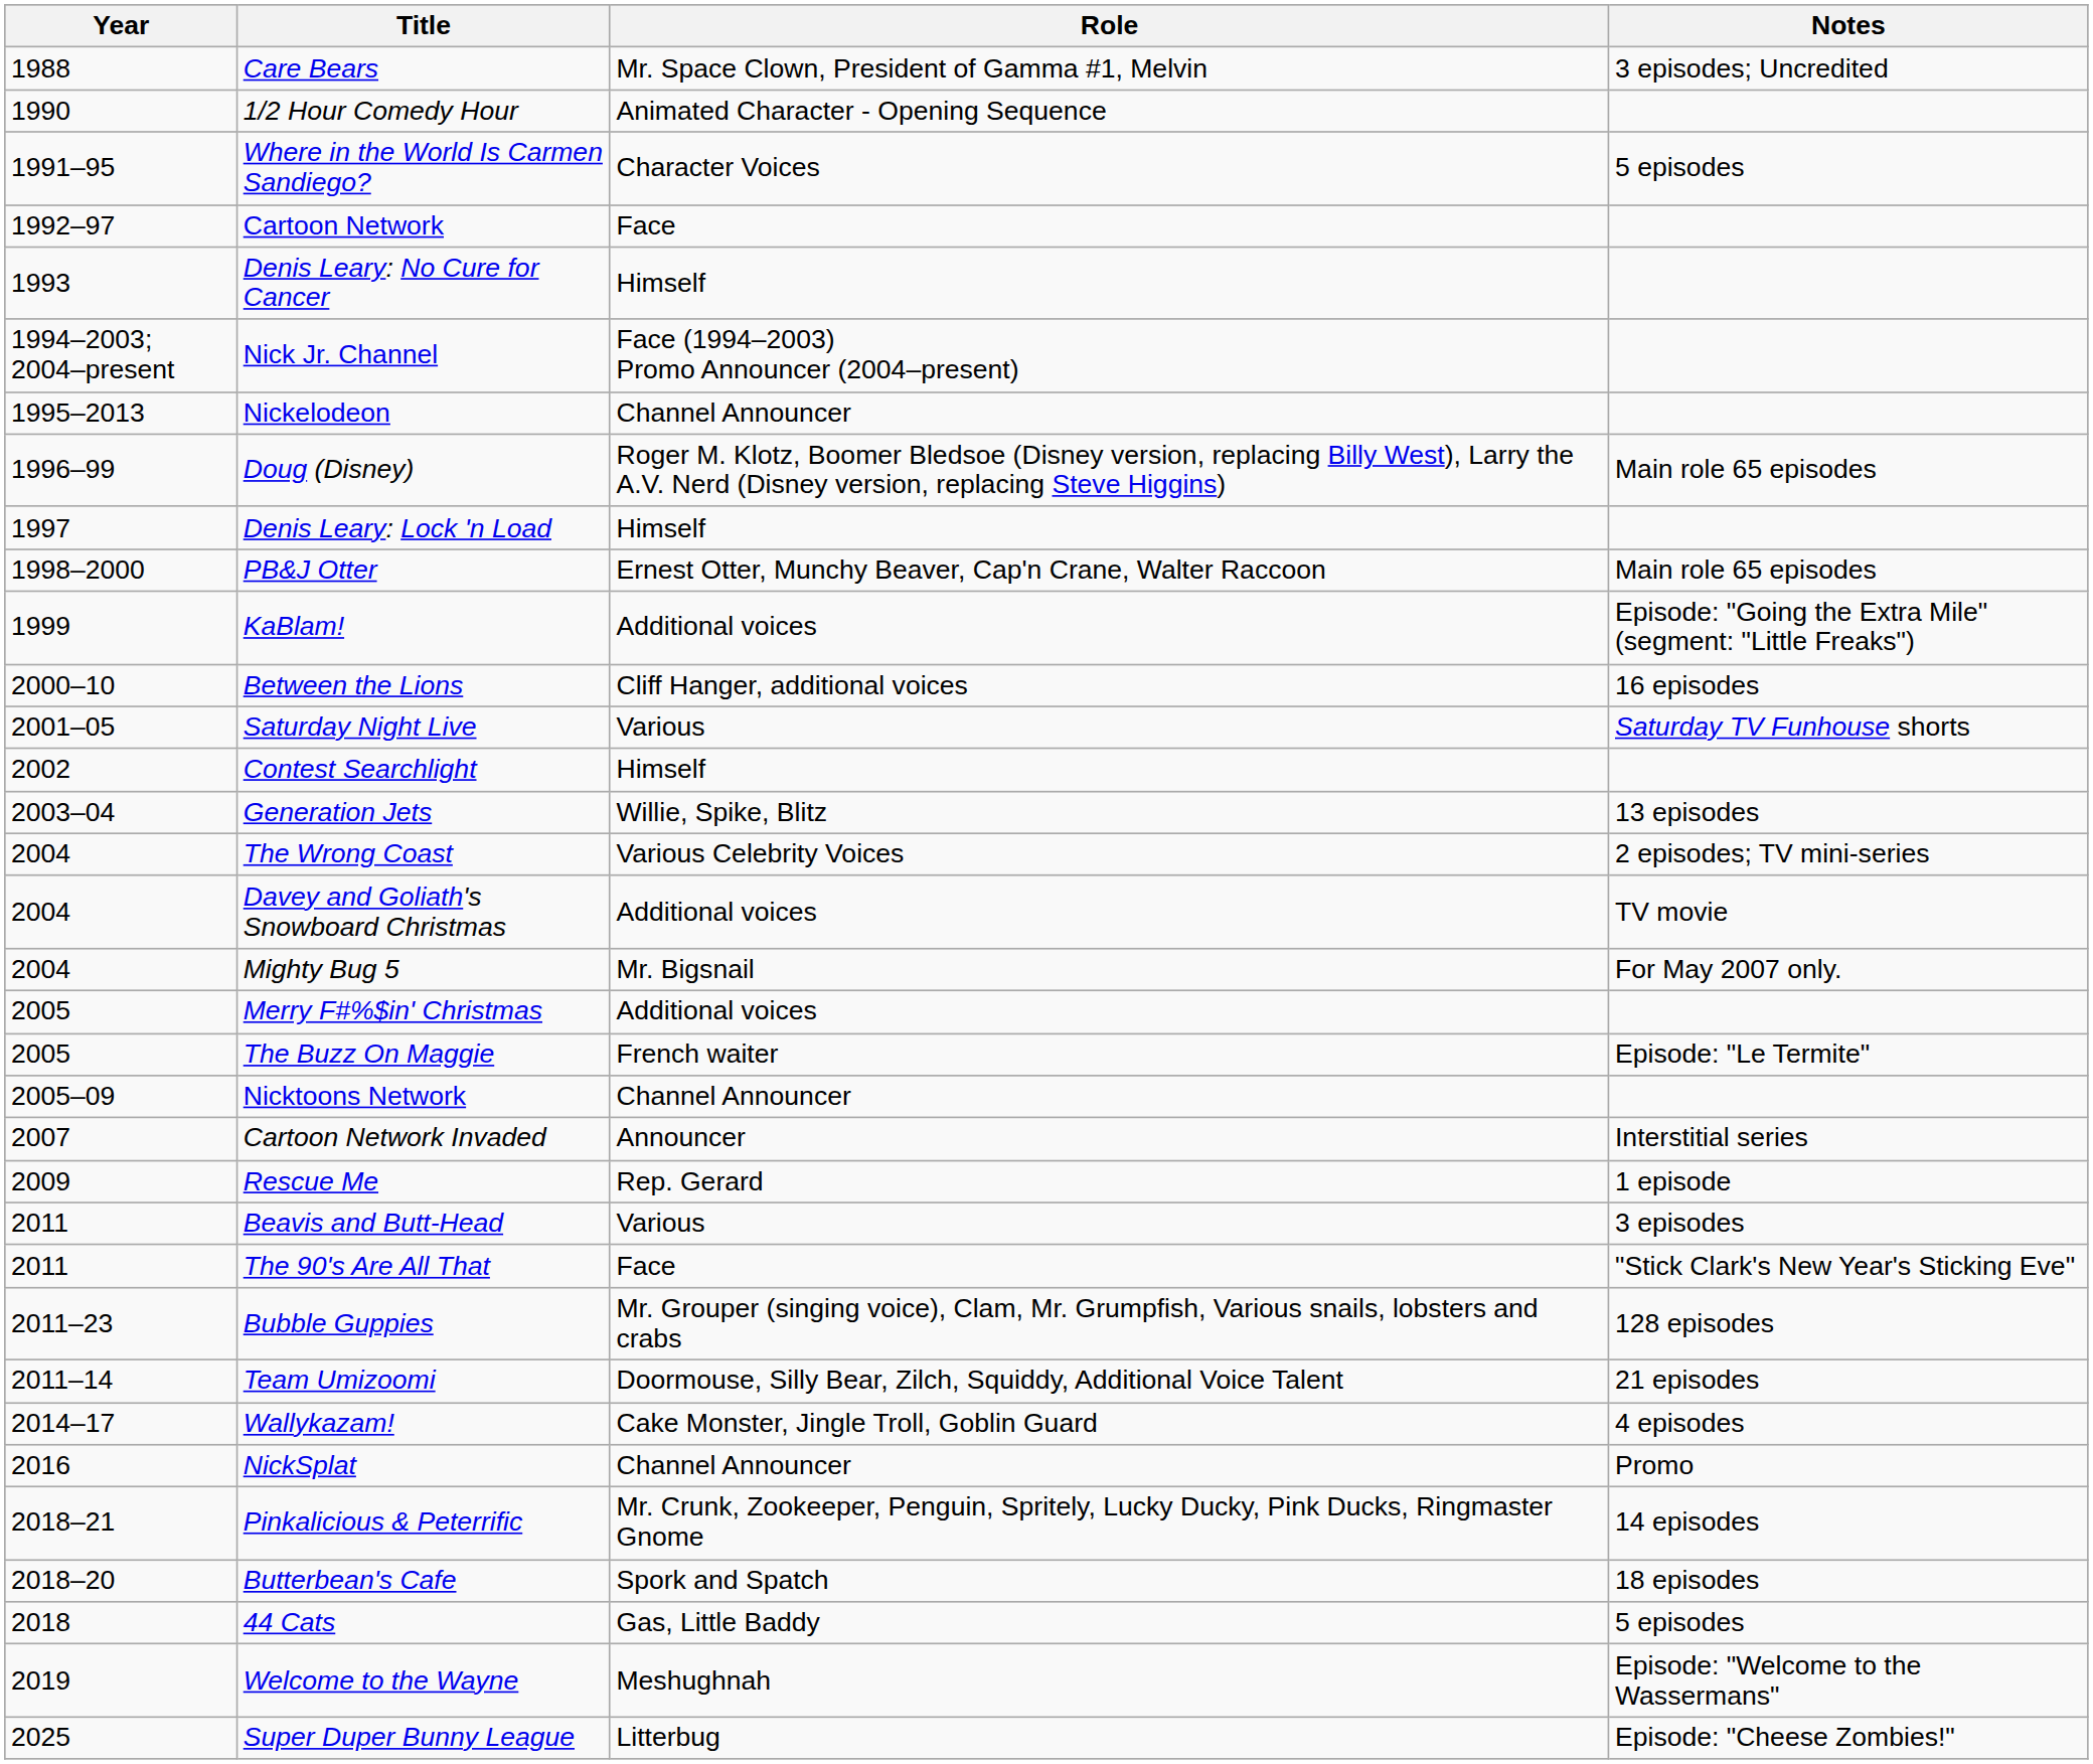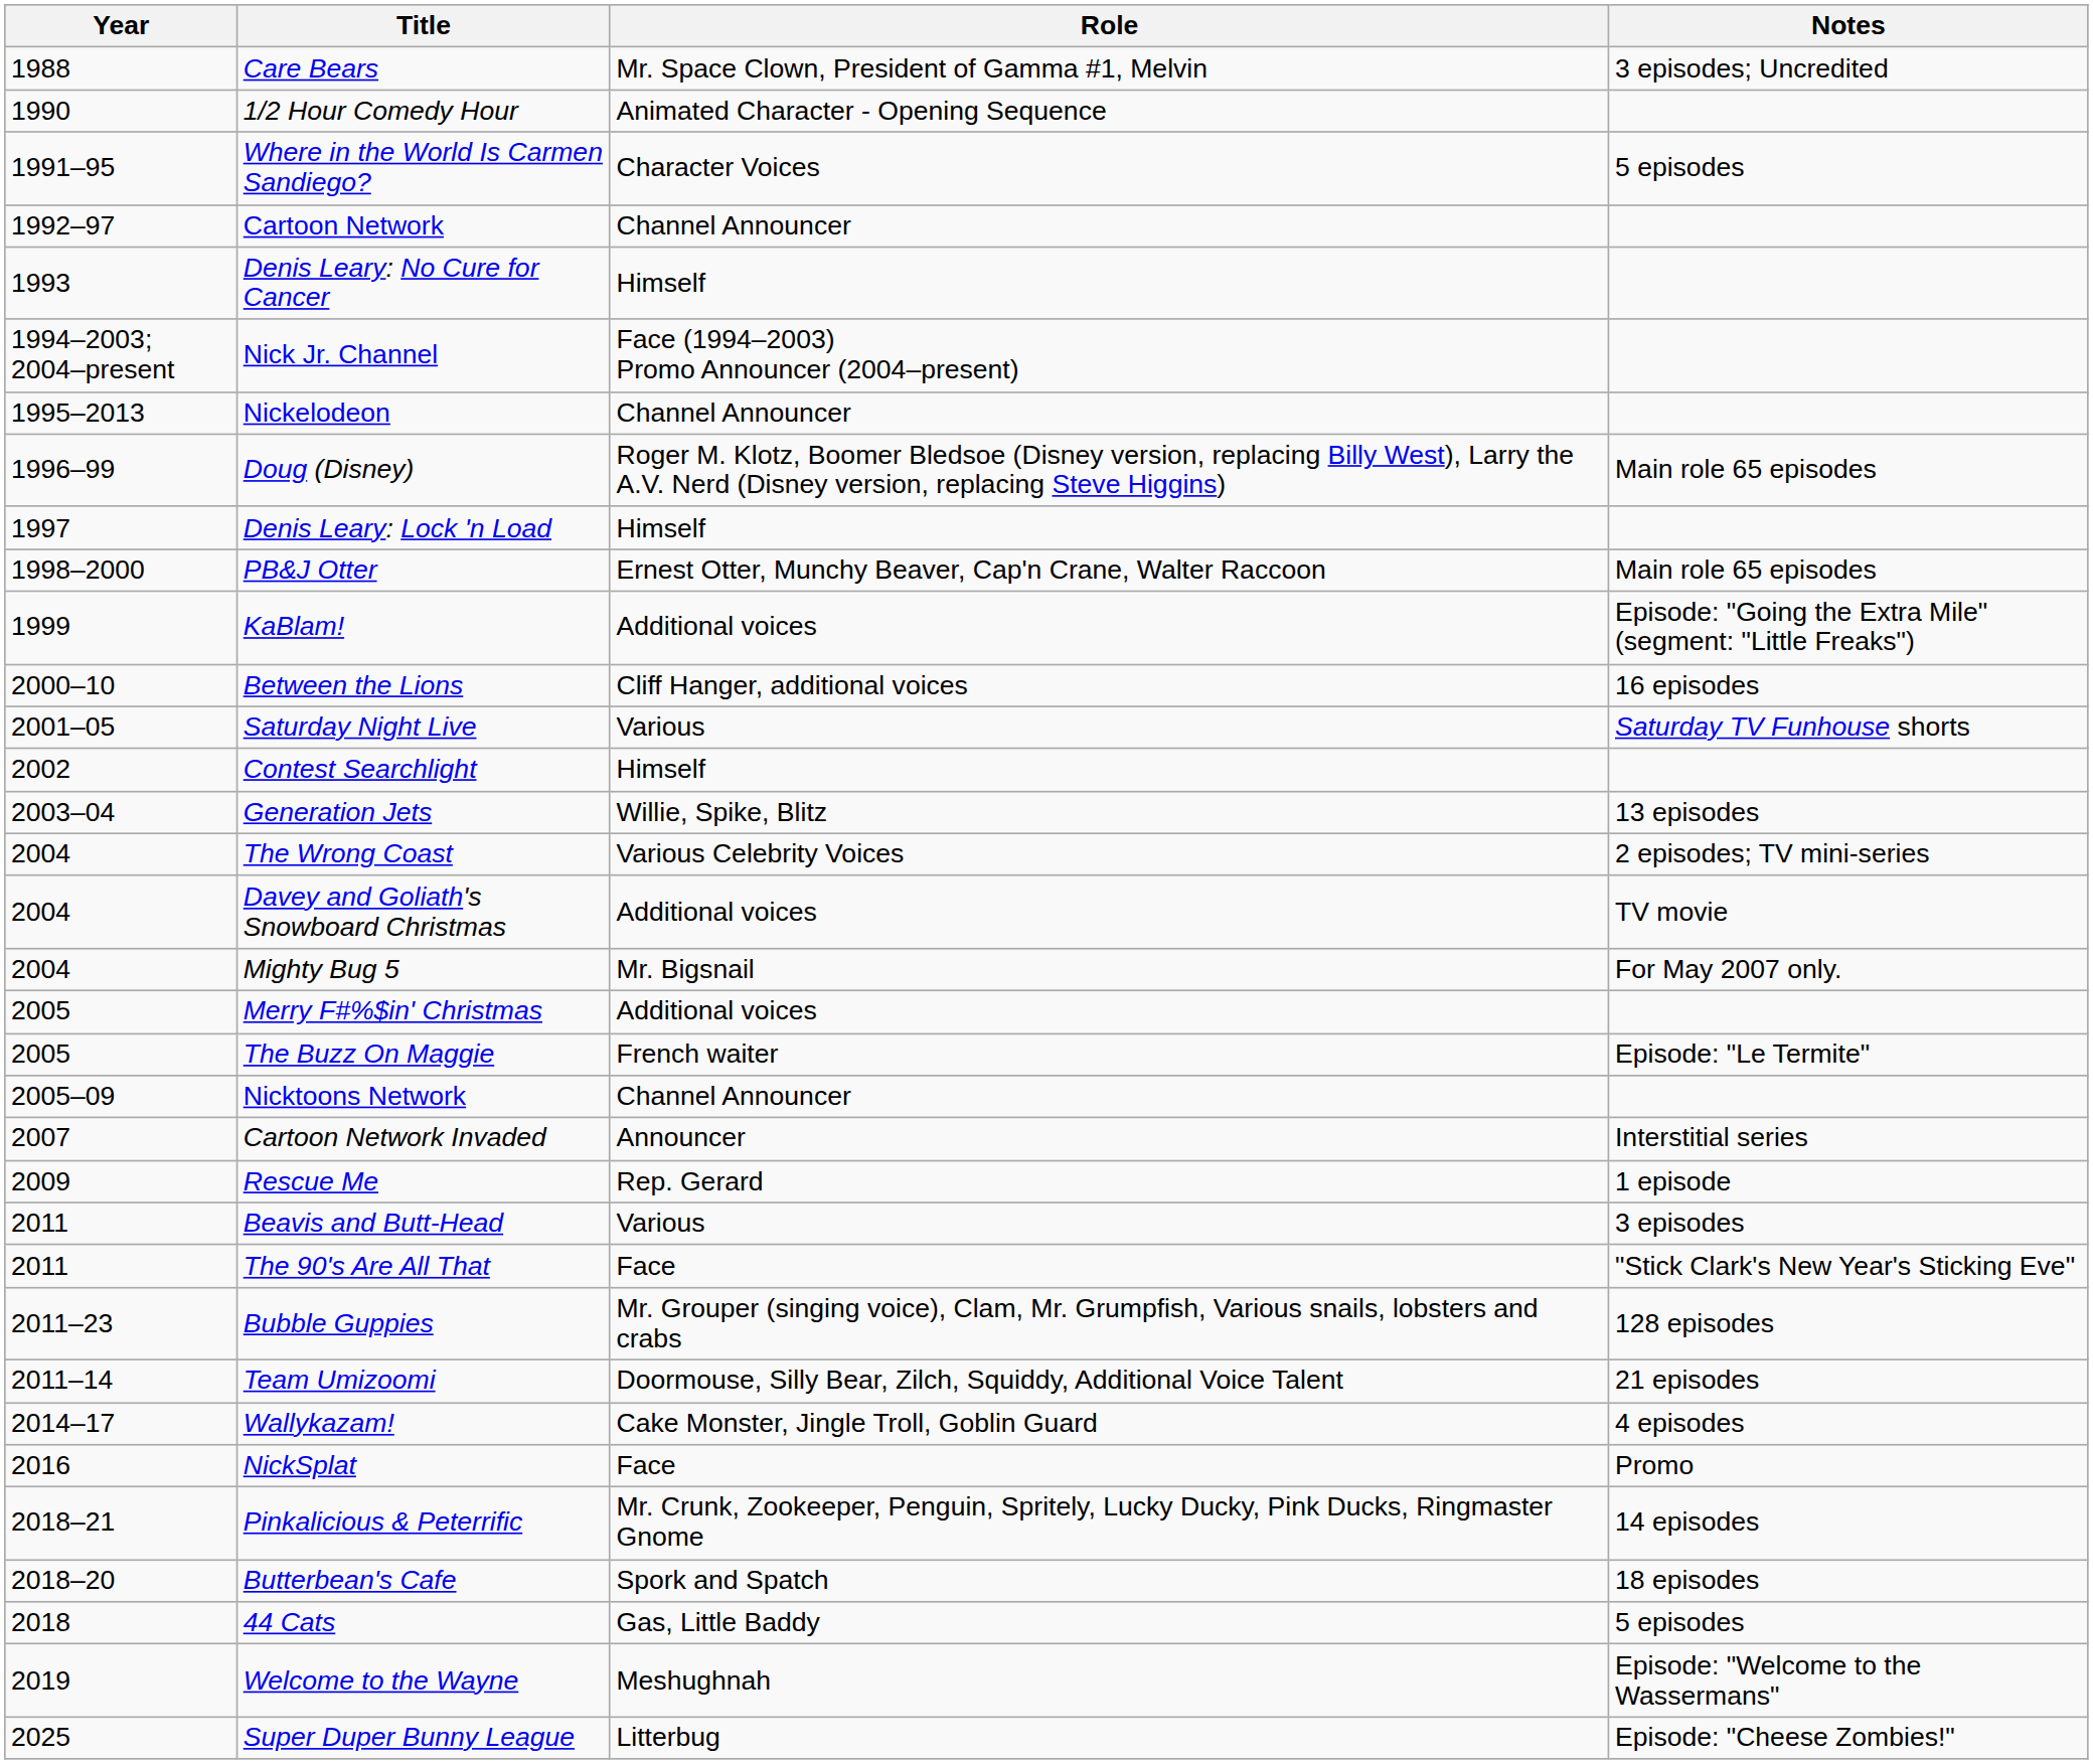Cartoon Network | Role: Face -> Channel Announcer
NickSplat | Role: Channel Announcer -> Face
